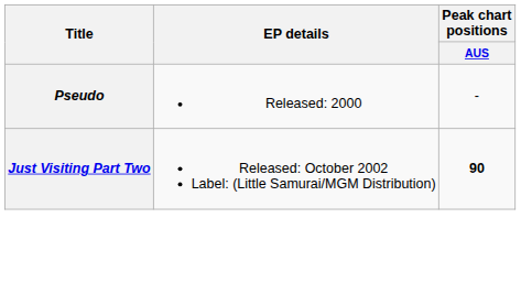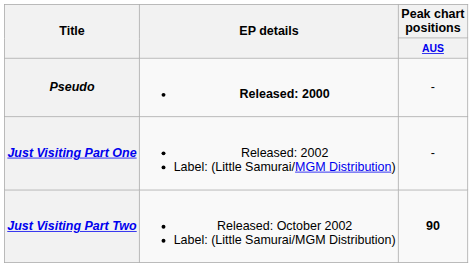Pseudo | EP details: normal -> bold
+ row: Just Visiting Part One | Released: 2002 Label: (Little Samurai/MGM Distribution) | -
